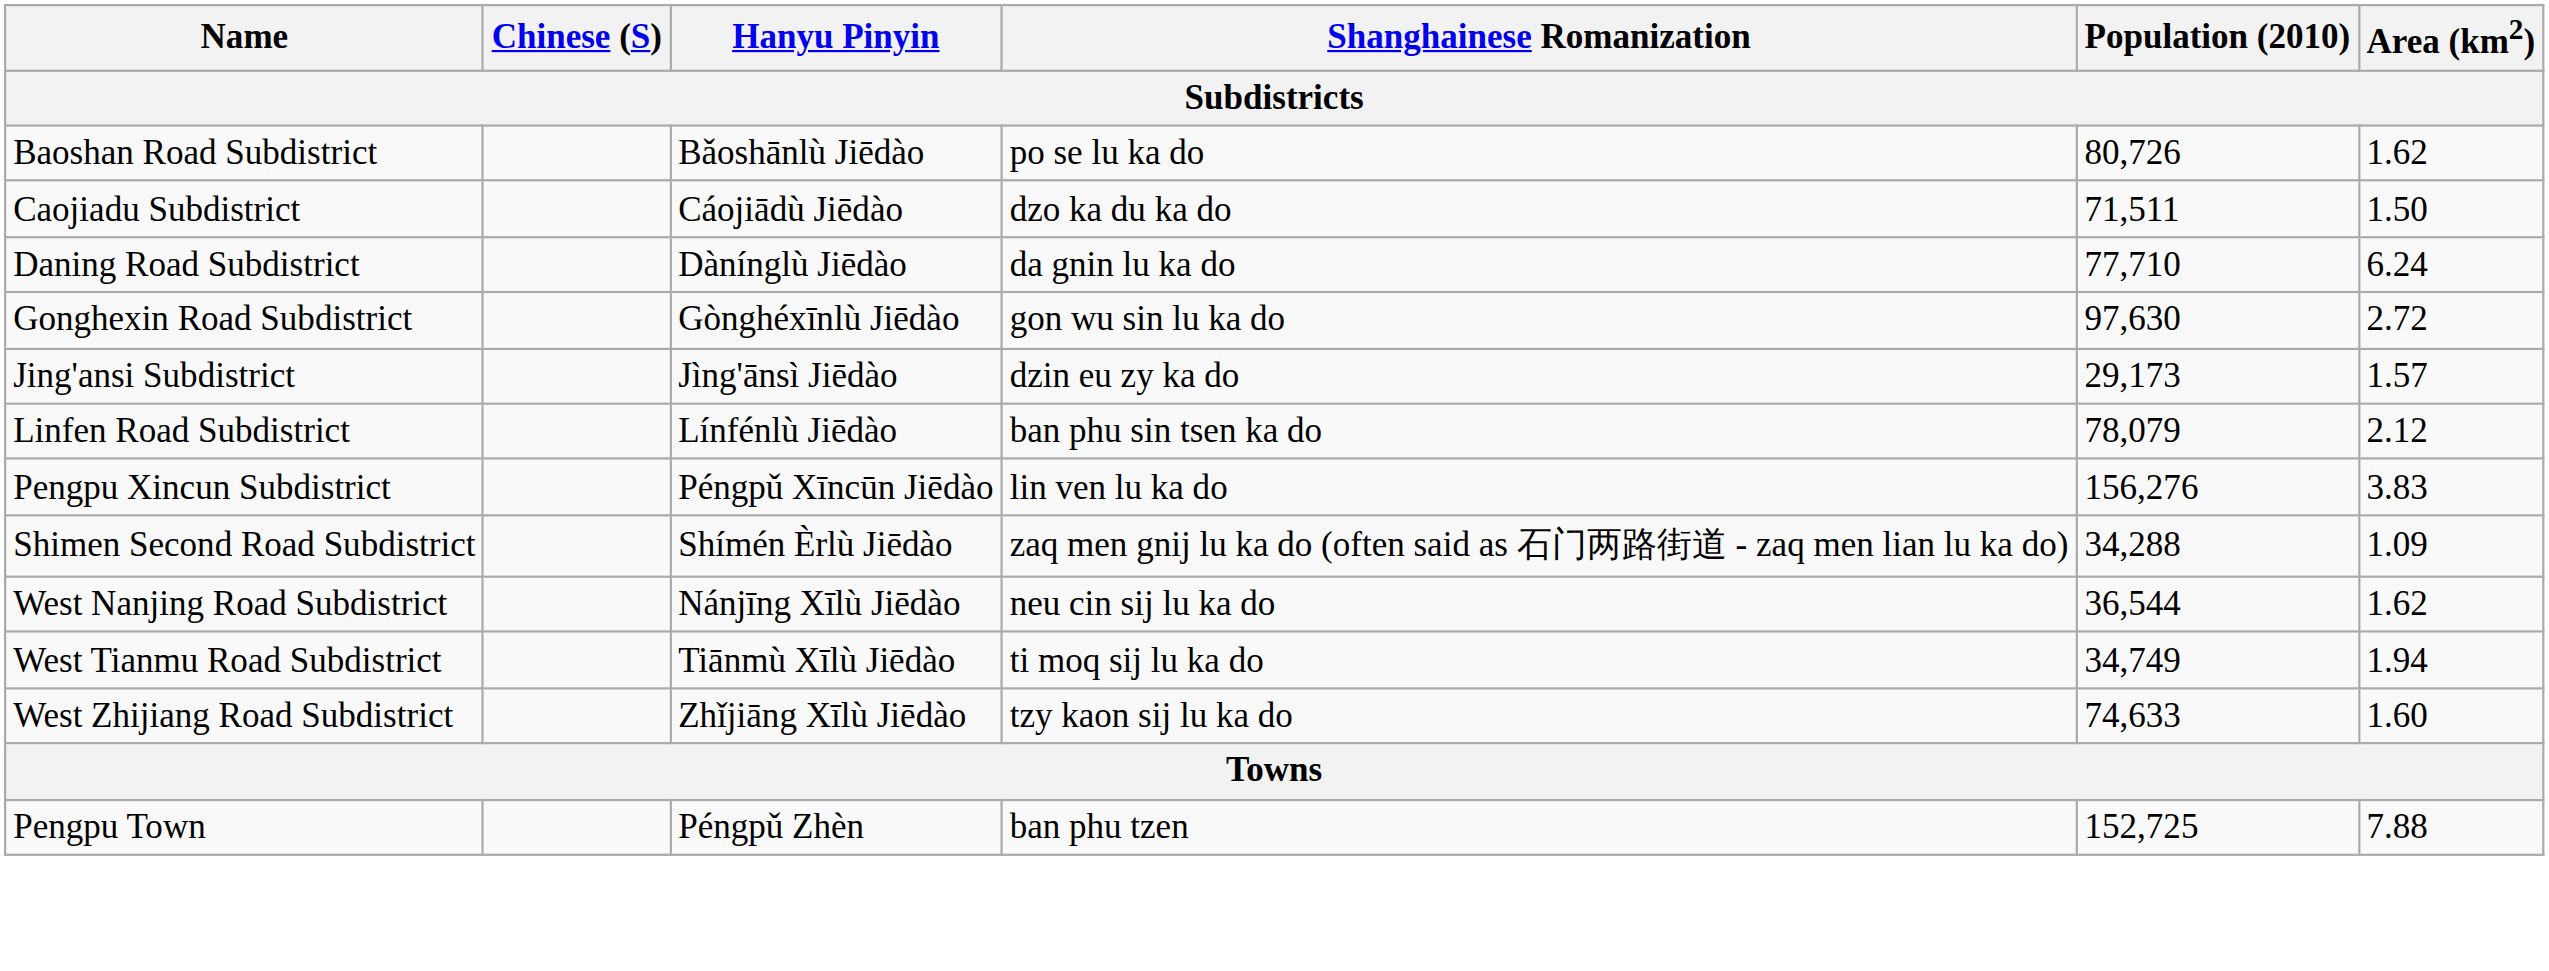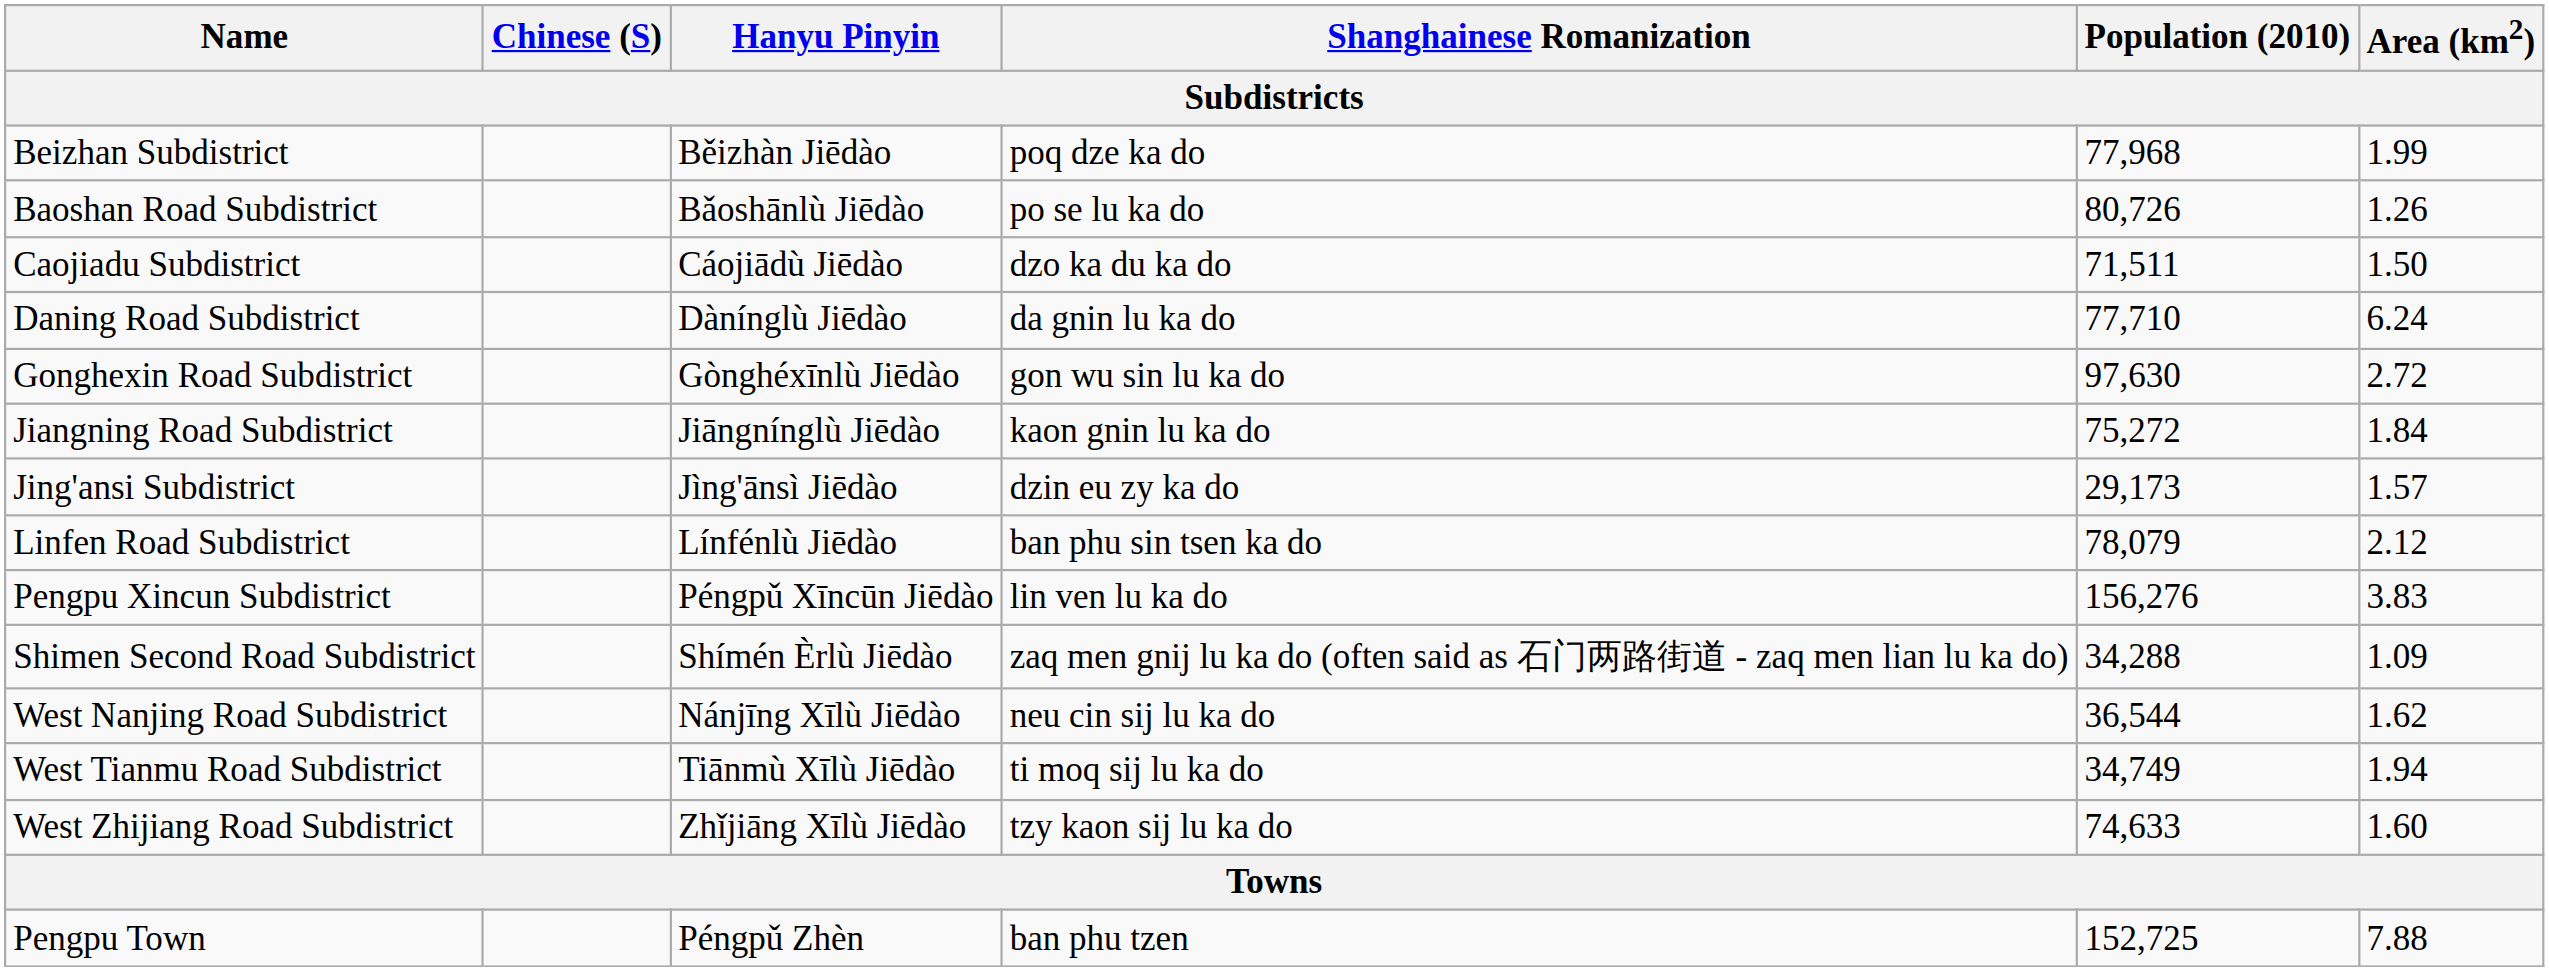+ row: Beizhan Subdistrict | Běizhàn Jiēdào | poq dze ka do | 77,968 | 1.99
Baoshan Road Subdistrict | Area (km2): 1.62 -> 1.26
+ row: Jiangning Road Subdistrict | Jiāngnínglù Jiēdào | kaon gnin lu ka do | 75,272 | 1.84
